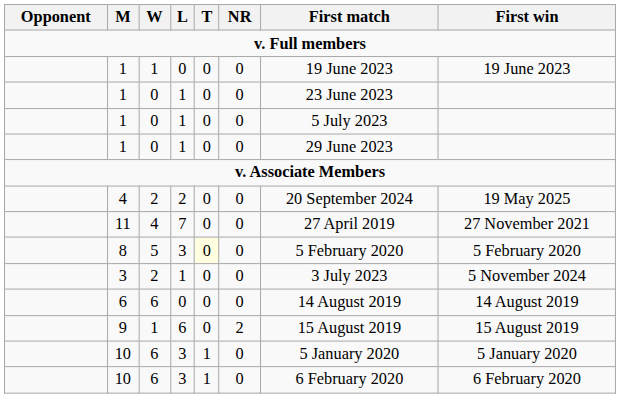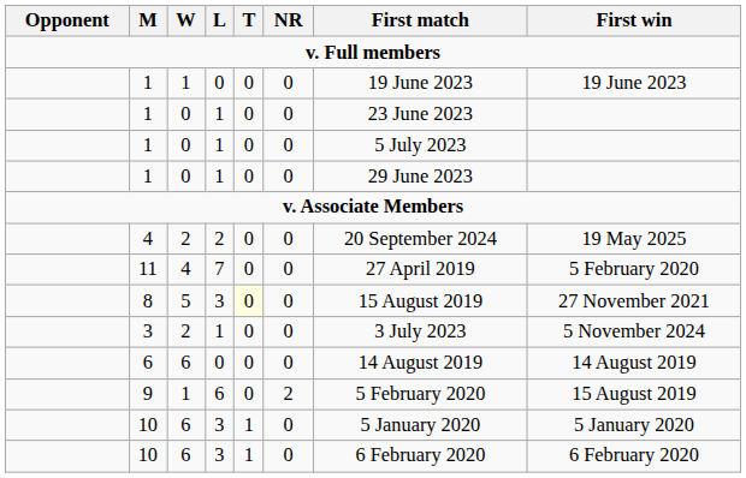11 | First win: 27 November 2021 -> 5 February 2020
8 | First match: 5 February 2020 -> 15 August 2019
8 | First win: 5 February 2020 -> 27 November 2021
9 | First match: 15 August 2019 -> 5 February 2020
